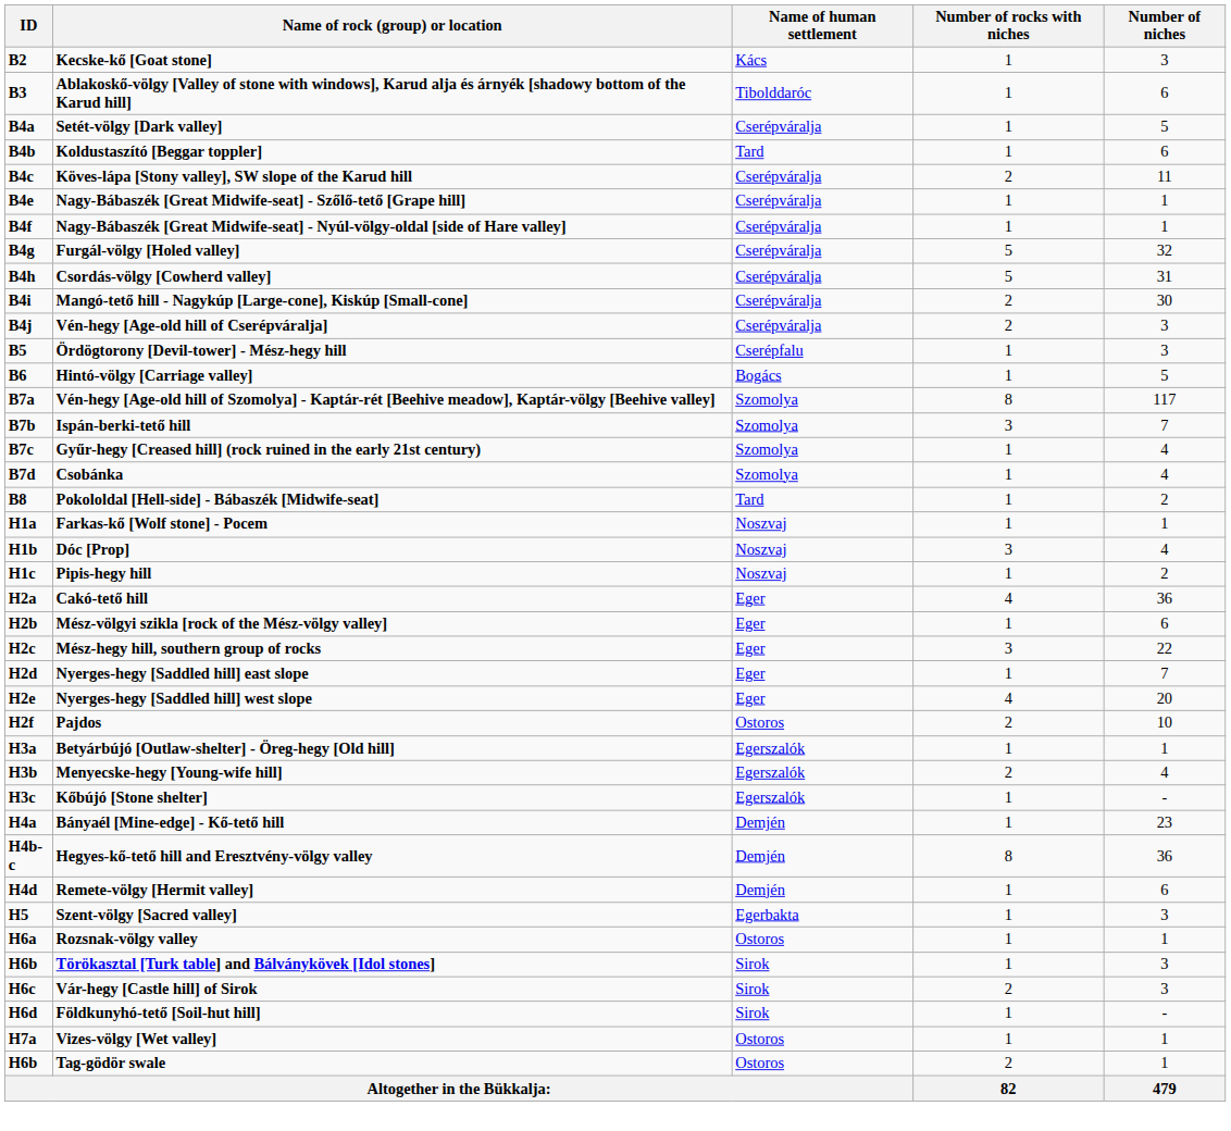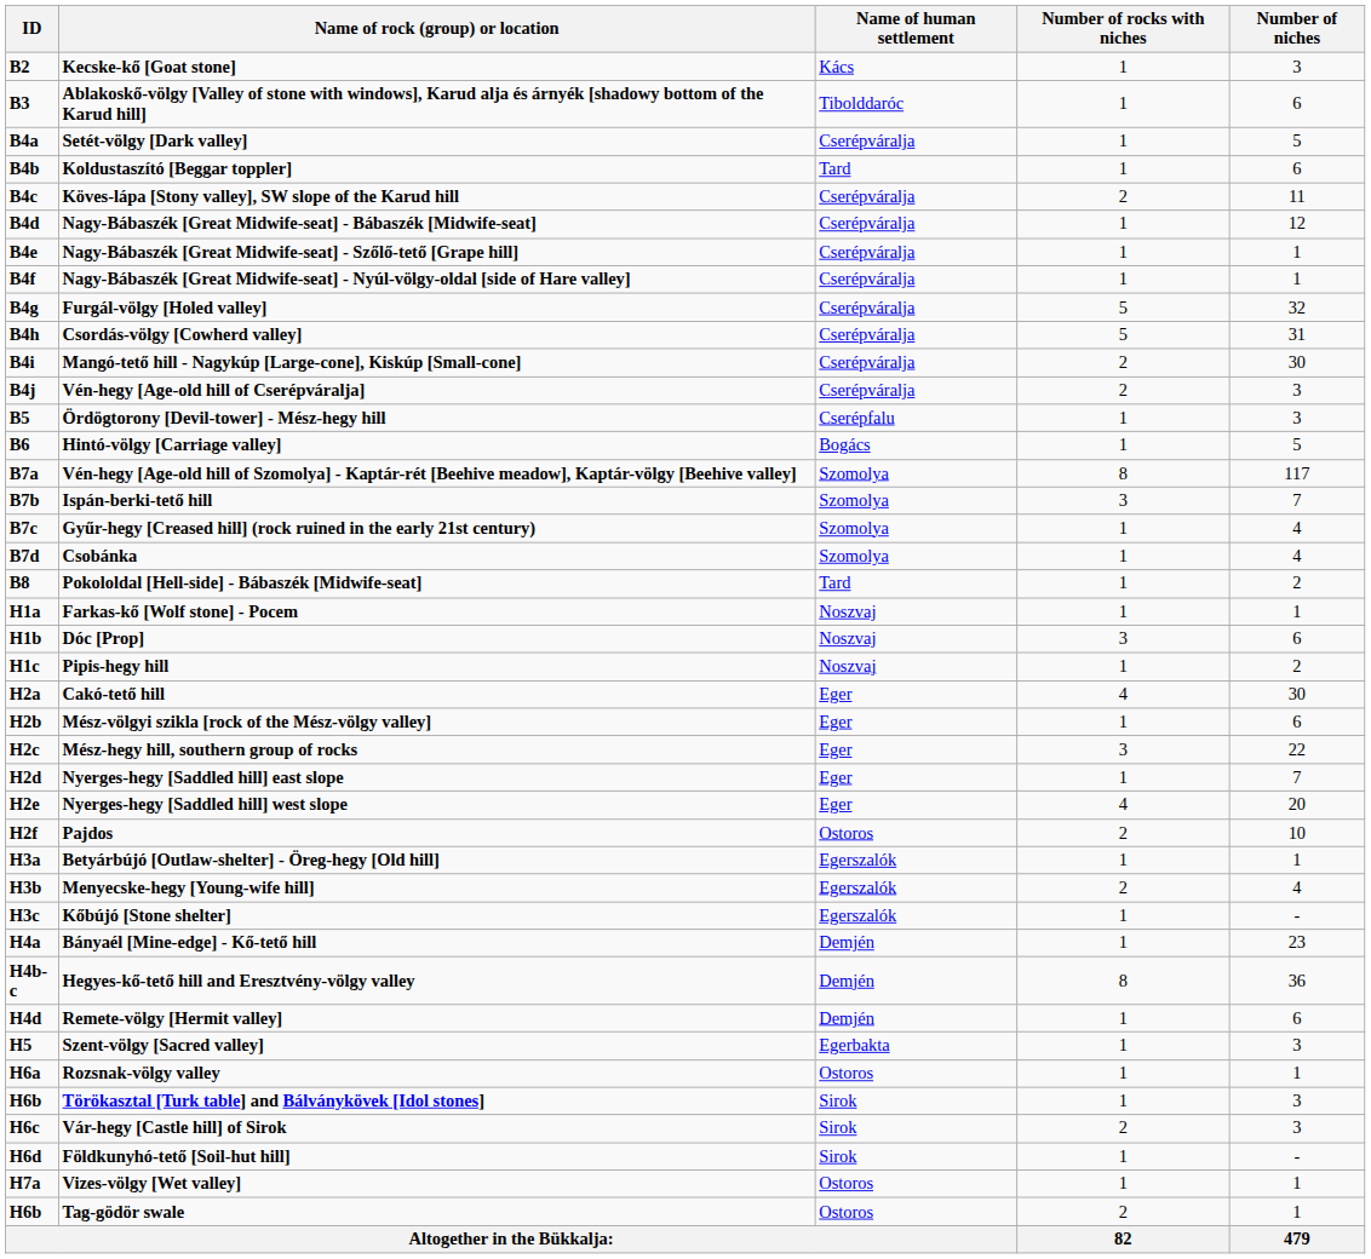+ row: B4d | Nagy-Bábaszék [Great Midwife-seat] - Bábaszék [Midwife-seat] | Cserépváralja | 1 | 12
Dóc [Prop] | Number of niches: 4 -> 6
Cakó-tető hill | Number of niches: 36 -> 30
